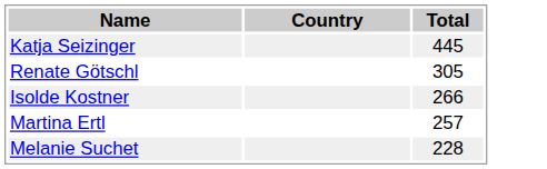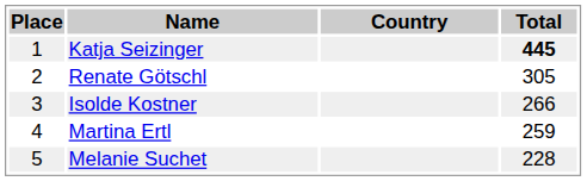+ column: Place | 1 | 2 | 3 | 4 | 5
Katja Seizinger | Total: normal -> bold
Martina Ertl | Total: 257 -> 259
